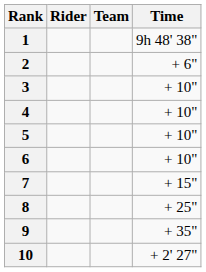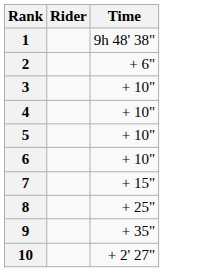- column: Team
